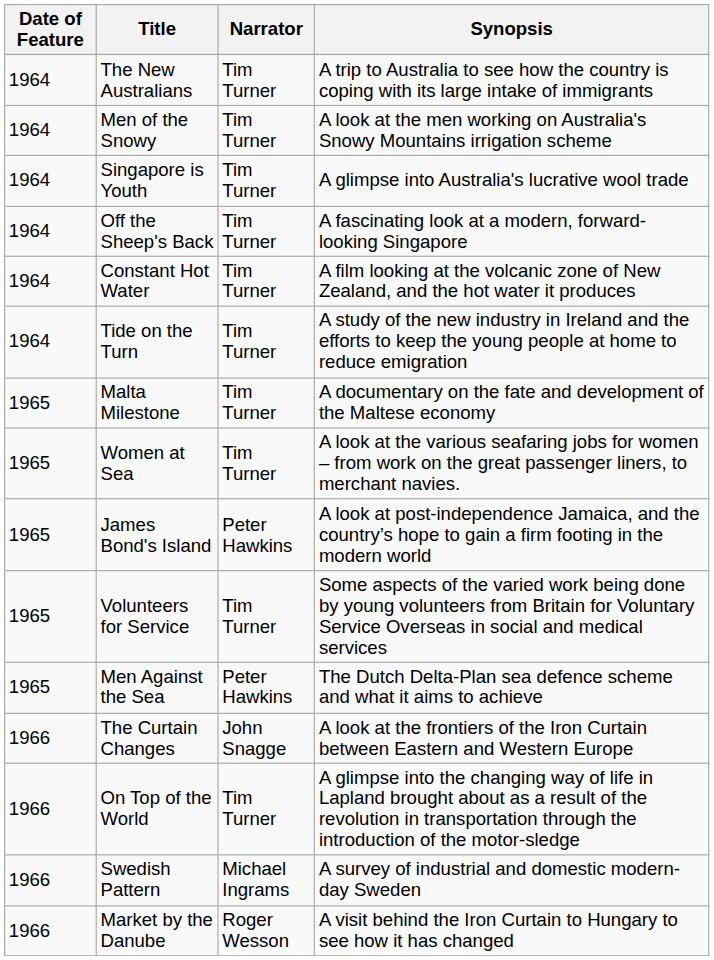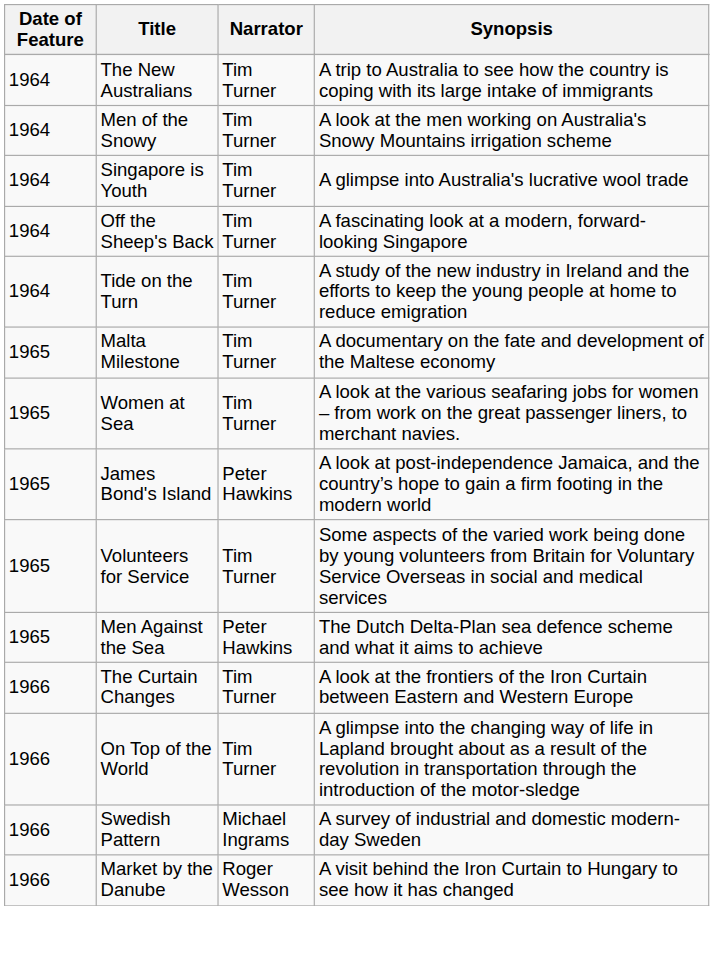- row: 1964 | Constant Hot Water | Tim Turner | A film looking at the volcanic zone of New Zealand, and the hot water it produces
The Curtain Changes | Narrator: John Snagge -> Tim Turner
